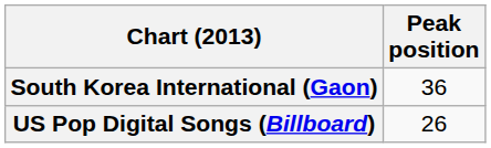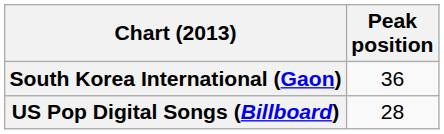US Pop Digital Songs (Billboard) | Peak position: 26 -> 28
